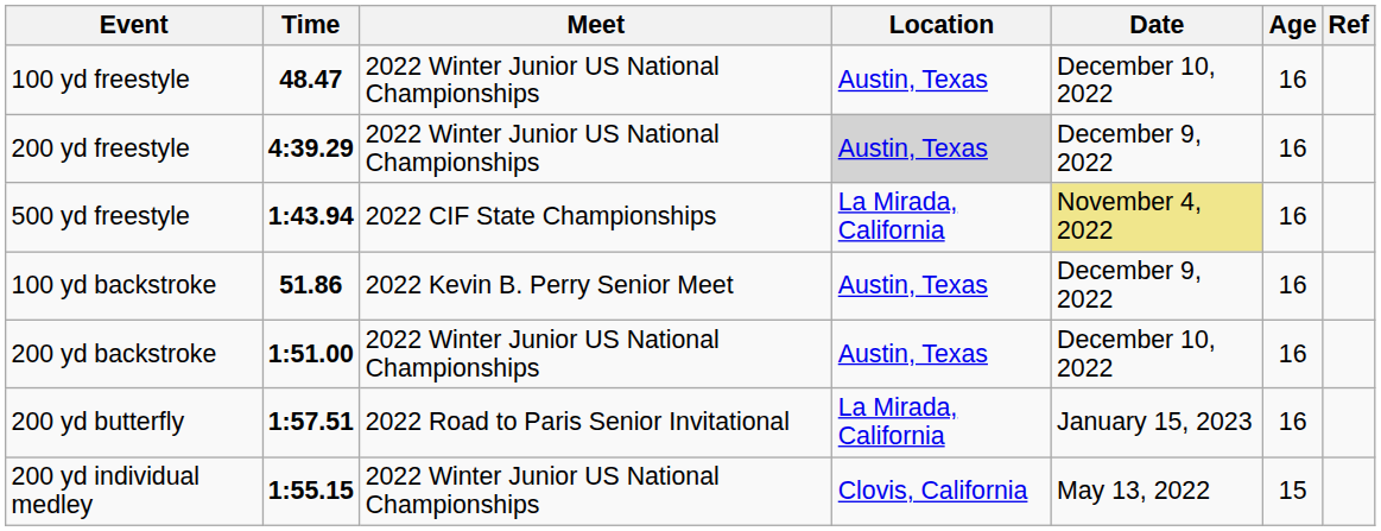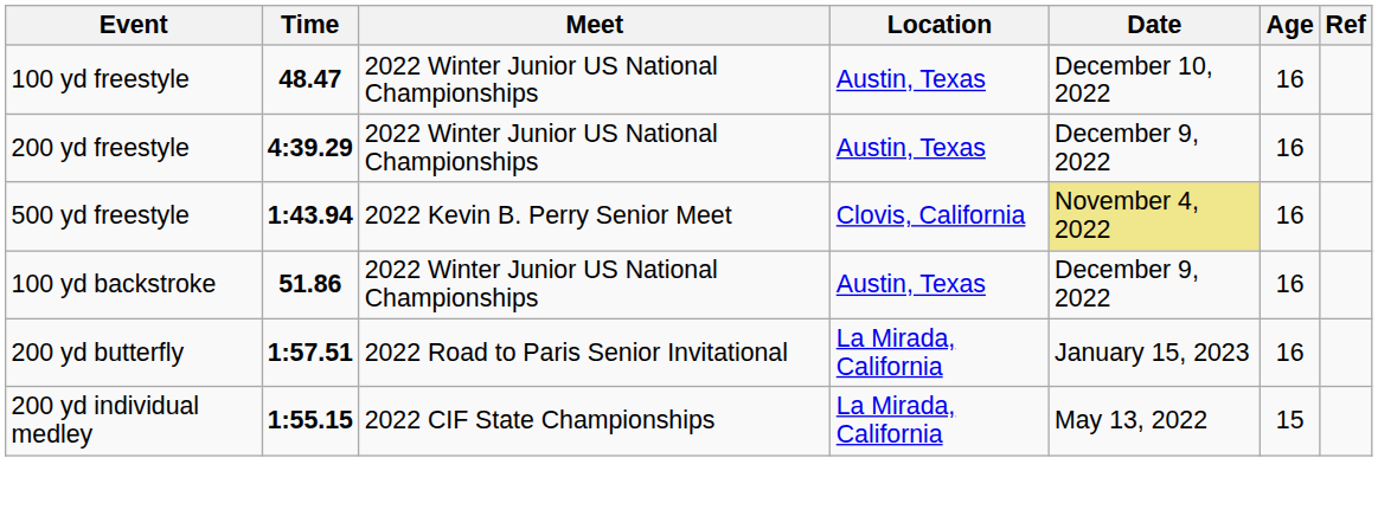200 yd freestyle | Location: lightgrey background -> no background
500 yd freestyle | Meet: 2022 CIF State Championships -> 2022 Kevin B. Perry Senior Meet
500 yd freestyle | Location: La Mirada, California -> Clovis, California
100 yd backstroke | Meet: 2022 Kevin B. Perry Senior Meet -> 2022 Winter Junior US National Championships
- row: 200 yd backstroke | 1:51.00 | 2022 Winter Junior US National Championships | Austin, Texas | December 10, 2022 | 16
200 yd individual medley | Meet: 2022 Winter Junior US National Championships -> 2022 CIF State Championships
200 yd individual medley | Location: Clovis, California -> La Mirada, California
